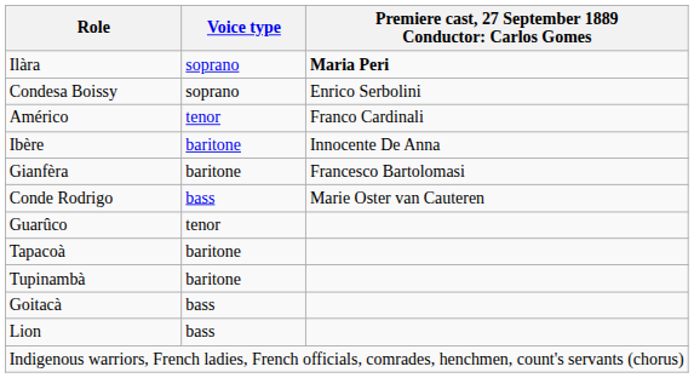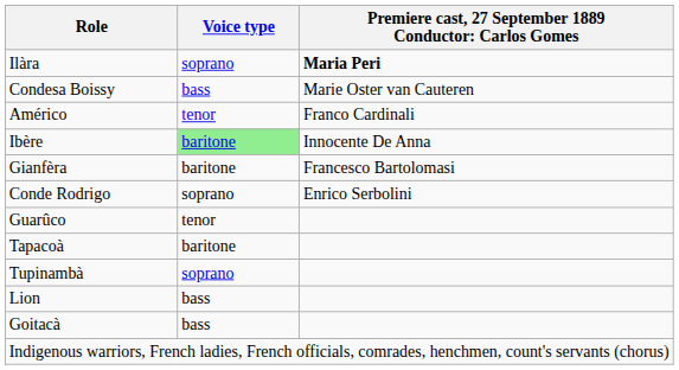Condesa Boissy | Voice type: soprano -> bass
Condesa Boissy | column 3: Enrico Serbolini -> Marie Oster van Cauteren
Ibère | Voice type: no background -> lightgreen background
Conde Rodrigo | Voice type: bass -> soprano
Conde Rodrigo | column 3: Marie Oster van Cauteren -> Enrico Serbolini
Tupinambà | Voice type: baritone -> soprano
rows swapped: Goitacà <-> Lion
